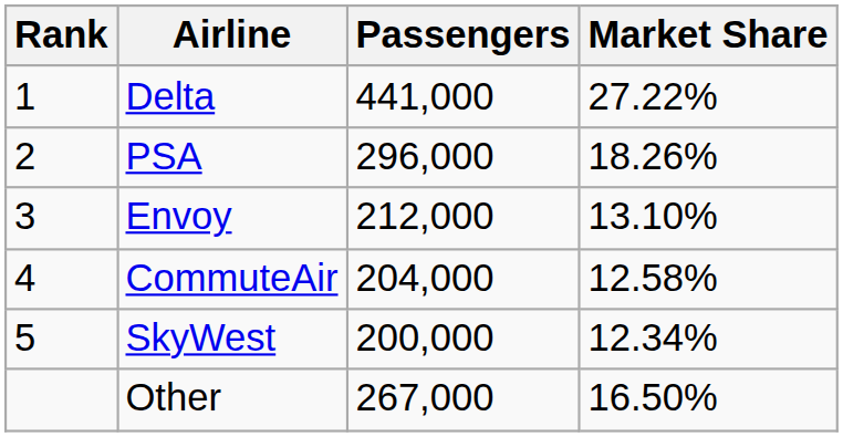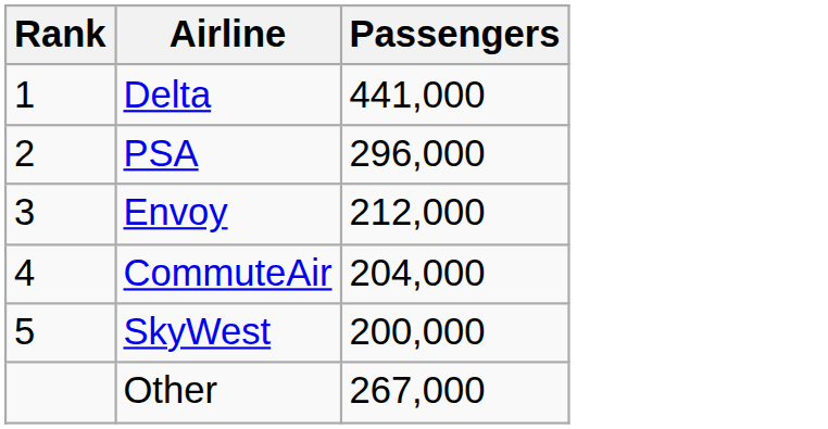- column: Market Share | 27.22% | 18.26% | 13.10% | 12.58% | 12.34% | 16.50%
